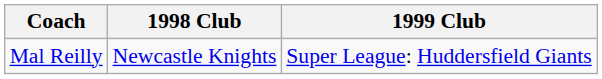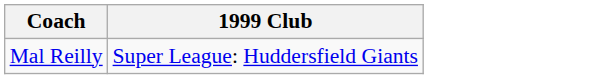- column: 1998 Club | Newcastle Knights
